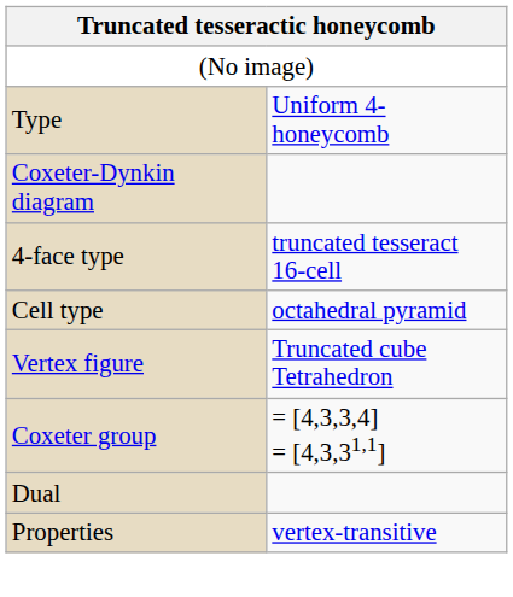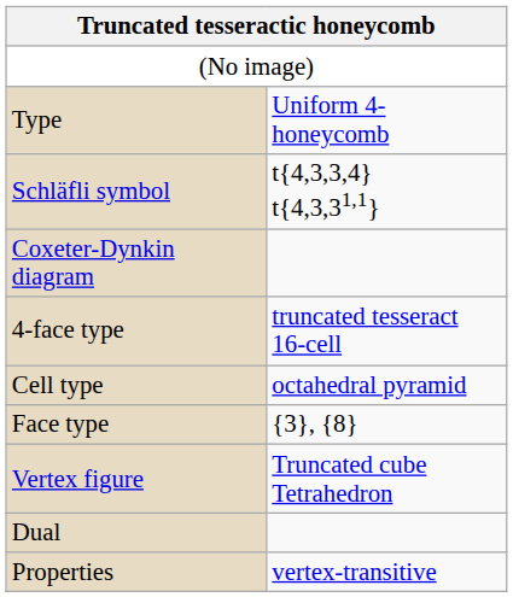+ row: Schläfli symbol | t{4,3,3,4} t{4,3,31,1}
+ row: Face type | {3}, {8}
- row: Coxeter group | = [4,3,3,4] = [4,3,31,1]
